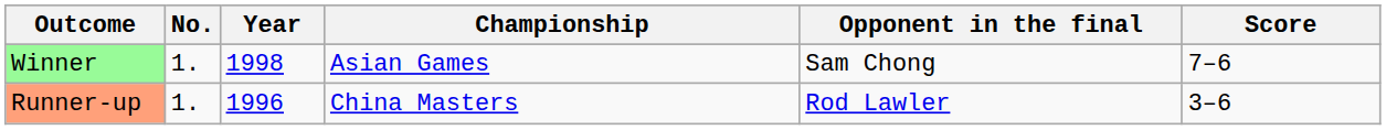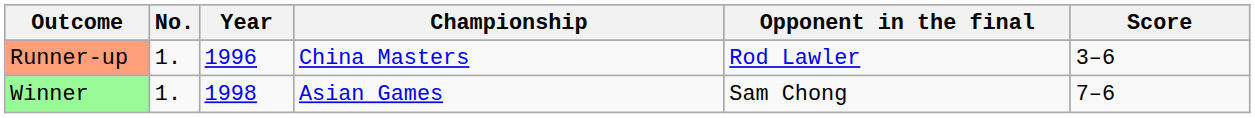rows swapped: Runner-up <-> Winner
